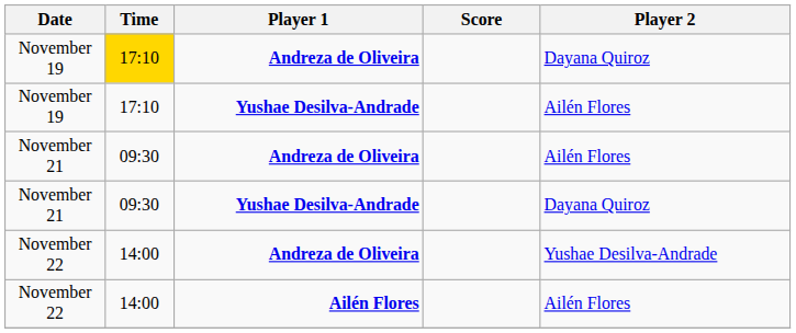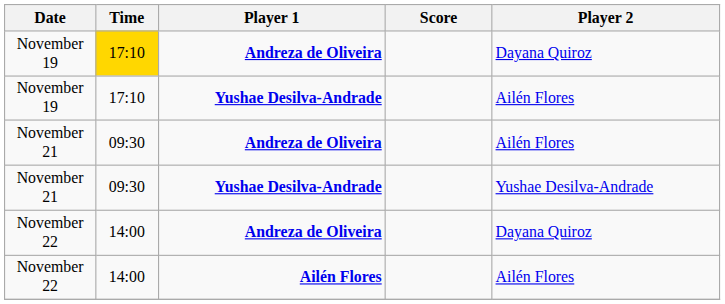November 21 / Yushae Desilva-Andrade | Player 2: Dayana Quiroz -> Yushae Desilva-Andrade
November 22 / Andreza de Oliveira | Player 2: Yushae Desilva-Andrade -> Dayana Quiroz
